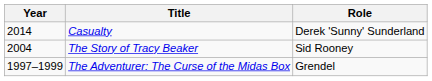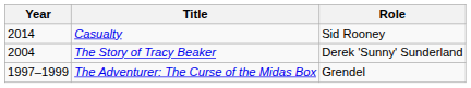Casualty | Role: Derek 'Sunny' Sunderland -> Sid Rooney
The Story of Tracy Beaker | Role: Sid Rooney -> Derek 'Sunny' Sunderland
